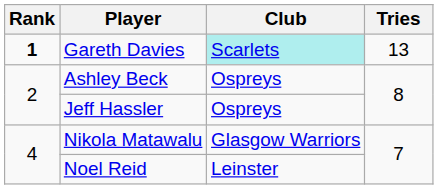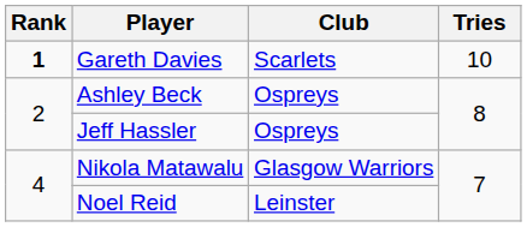Gareth Davies | Club: paleturquoise background -> no background
Gareth Davies | Tries: 13 -> 10
